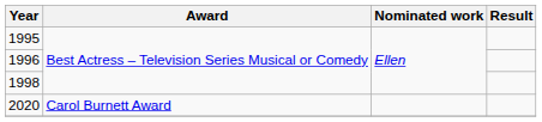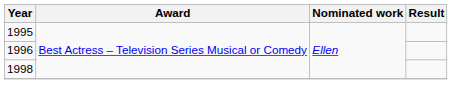- row: 2020 | Carol Burnett Award
